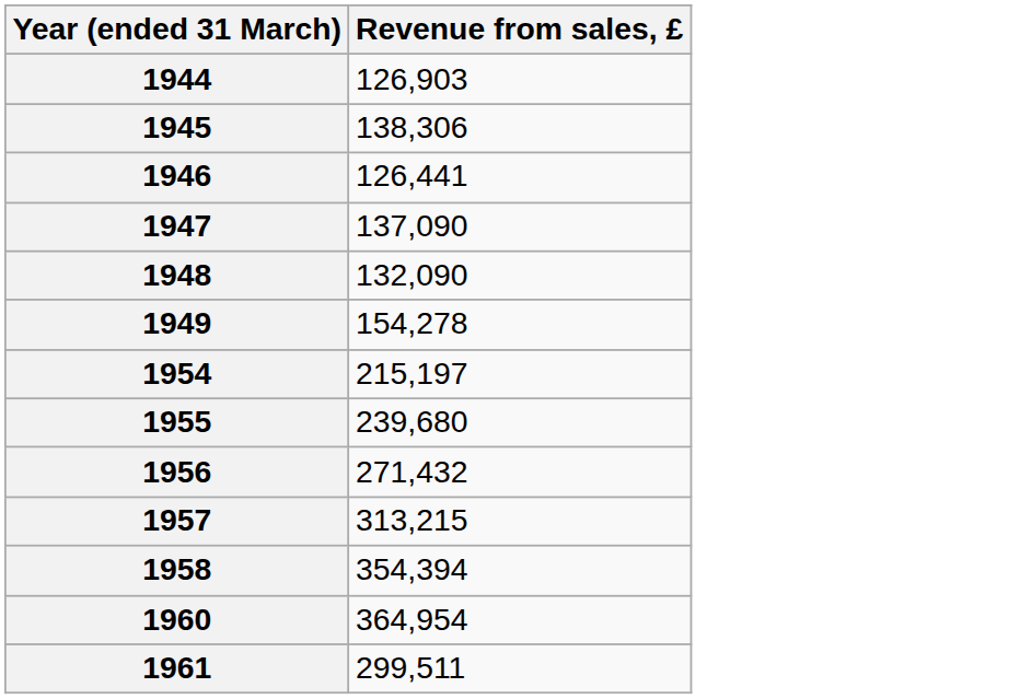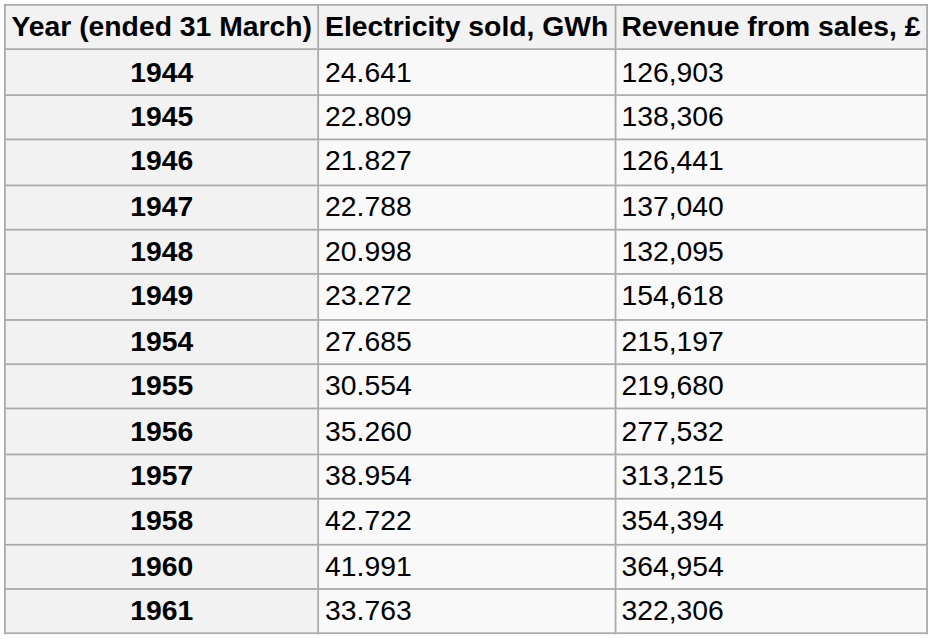+ column: Electricity sold, GWh | 24.641 | 22.809 | 21.827 | 22.788 | 20.998 | 23.272 | 27.685 | 30.554 | 35.260 | 38.954 | 42.722 | 41.991 | 33.763
1947 | Revenue from sales, £: 137,090 -> 137,040
1948 | Revenue from sales, £: 132,090 -> 132,095
1949 | Revenue from sales, £: 154,278 -> 154,618
1955 | Revenue from sales, £: 239,680 -> 219,680
1956 | Revenue from sales, £: 271,432 -> 277,532
1961 | Revenue from sales, £: 299,511 -> 322,306
